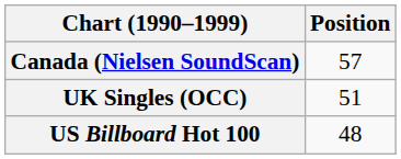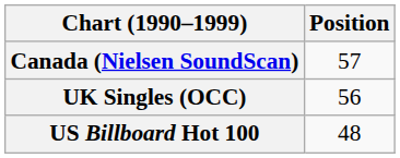UK Singles (OCC) | Position: 51 -> 56
